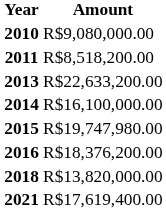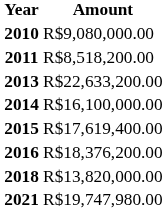2015 | Amount: R$19,747,980.00 -> R$17,619,400.00
2021 | Amount: R$17,619,400.00 -> R$19,747,980.00
